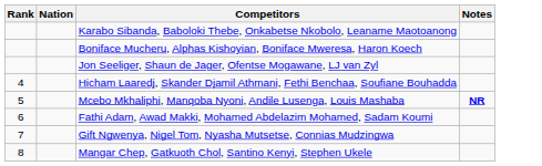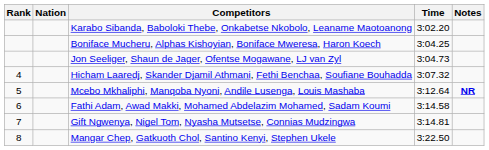+ column: Time | 3:02.20 | 3:04.25 | 3:04.73 | 3:07.32 | 3:12.64 | 3:14.58 | 3:14.81 | 3:22.50
